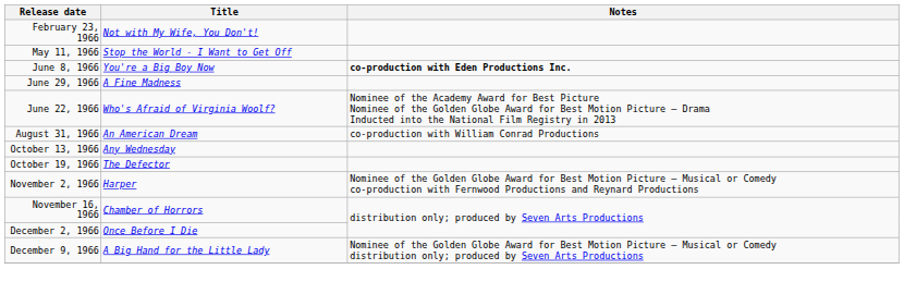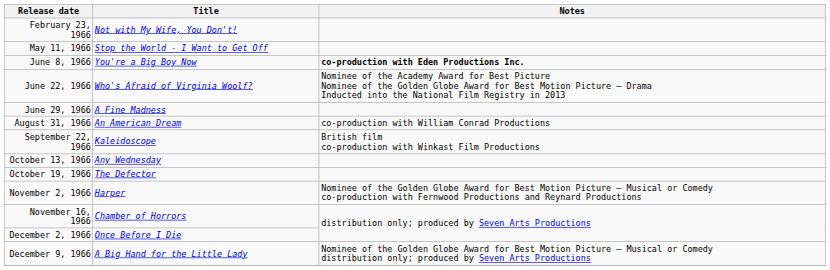rows swapped: June 22, 1966 <-> June 29, 1966
+ row: September 22, 1966 | Kaleidoscope | British film co-production with Winkast Film Productions
